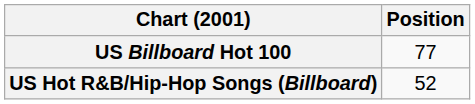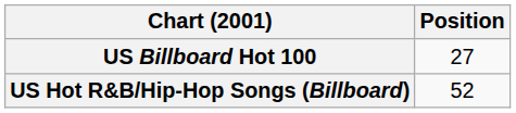US Billboard Hot 100 | Position: 77 -> 27
